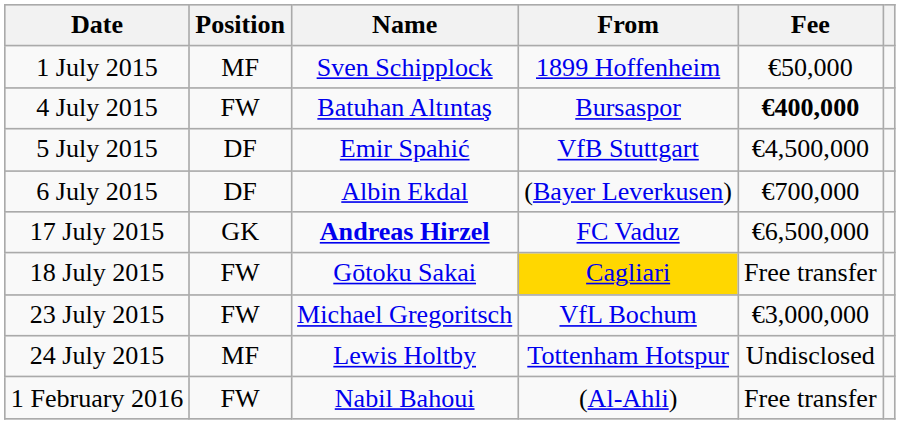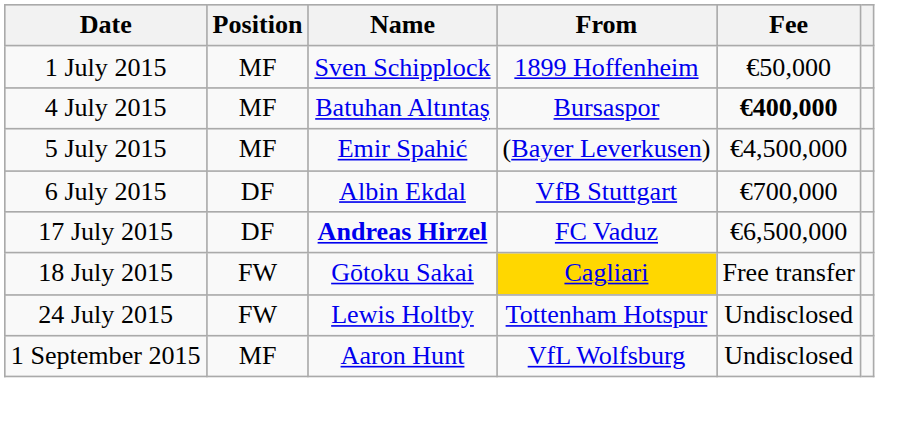4 July 2015 | Position: FW -> MF
5 July 2015 | Position: DF -> MF
5 July 2015 | From: VfB Stuttgart -> (Bayer Leverkusen)
6 July 2015 | From: (Bayer Leverkusen) -> VfB Stuttgart
17 July 2015 | Position: GK -> DF
- row: 23 July 2015 | FW | Michael Gregoritsch | VfL Bochum | €3,000,000
24 July 2015 | Position: MF -> FW
+ row: 1 September 2015 | MF | Aaron Hunt | VfL Wolfsburg | Undisclosed
- row: 1 February 2016 | FW | Nabil Bahoui | (Al-Ahli) | Free transfer
